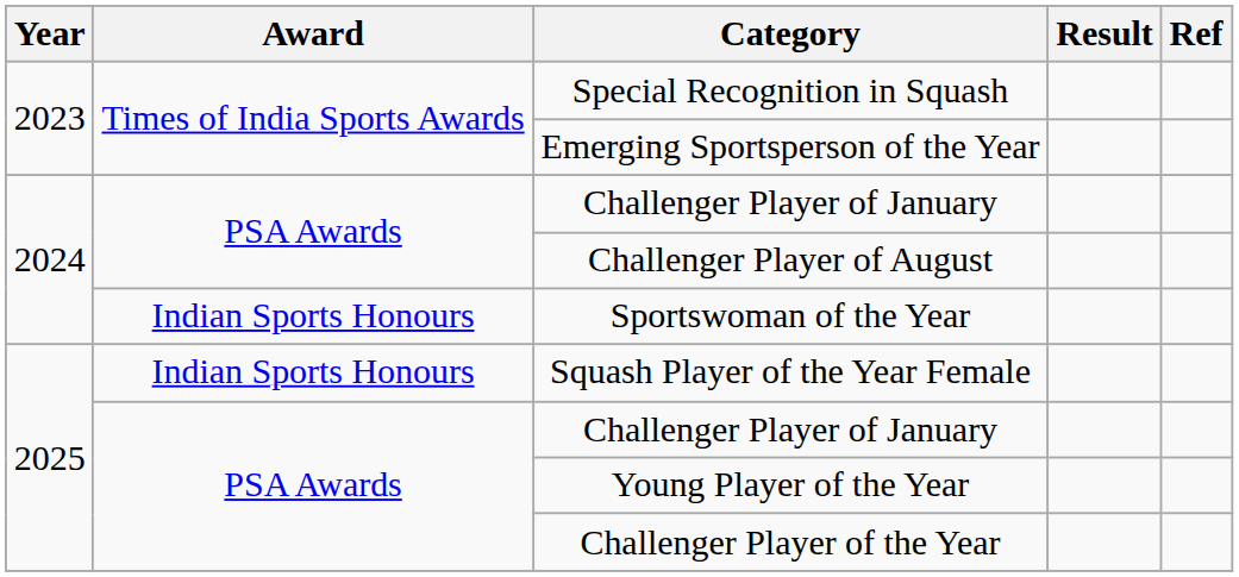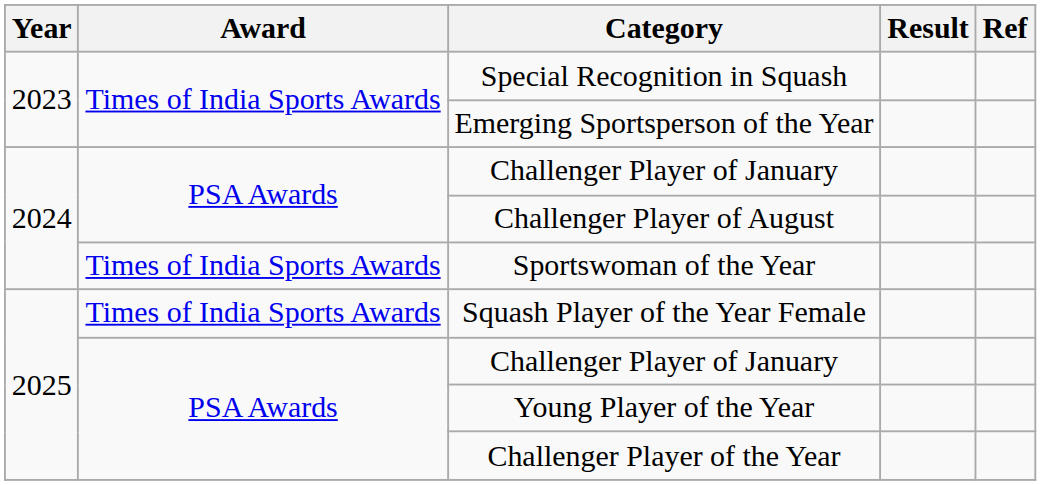Sportswoman of the Year | Award: Indian Sports Honours -> Times of India Sports Awards
Squash Player of the Year Female | Award: Indian Sports Honours -> Times of India Sports Awards
